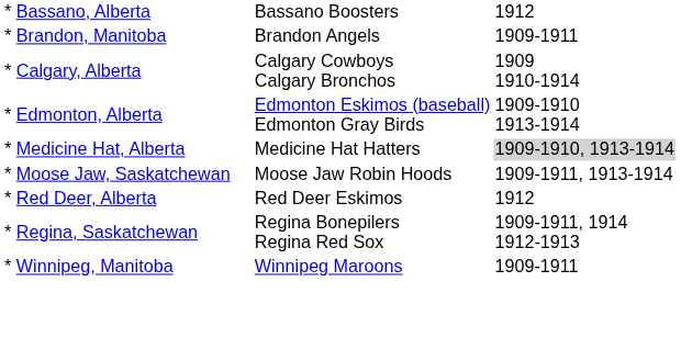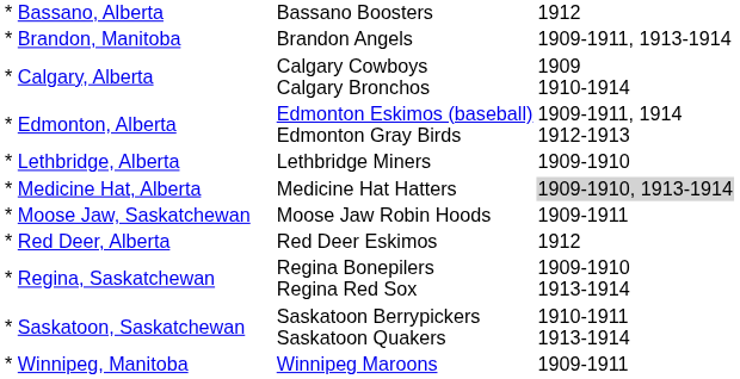* Brandon, Manitoba | column 3: 1909-1911 -> 1909-1911, 1913-1914
* Edmonton, Alberta | column 3: 1909-1910 1913-1914 -> 1909-1911, 1914 1912-1913
+ row: * Lethbridge, Alberta | Lethbridge Miners | 1909-1910
* Moose Jaw, Saskatchewan | column 3: 1909-1911, 1913-1914 -> 1909-1911
* Regina, Saskatchewan | column 3: 1909-1911, 1914 1912-1913 -> 1909-1910 1913-1914
+ row: * Saskatoon, Saskatchewan | Saskatoon Berrypickers Saskatoon Quakers | 1910-1911 1913-1914
